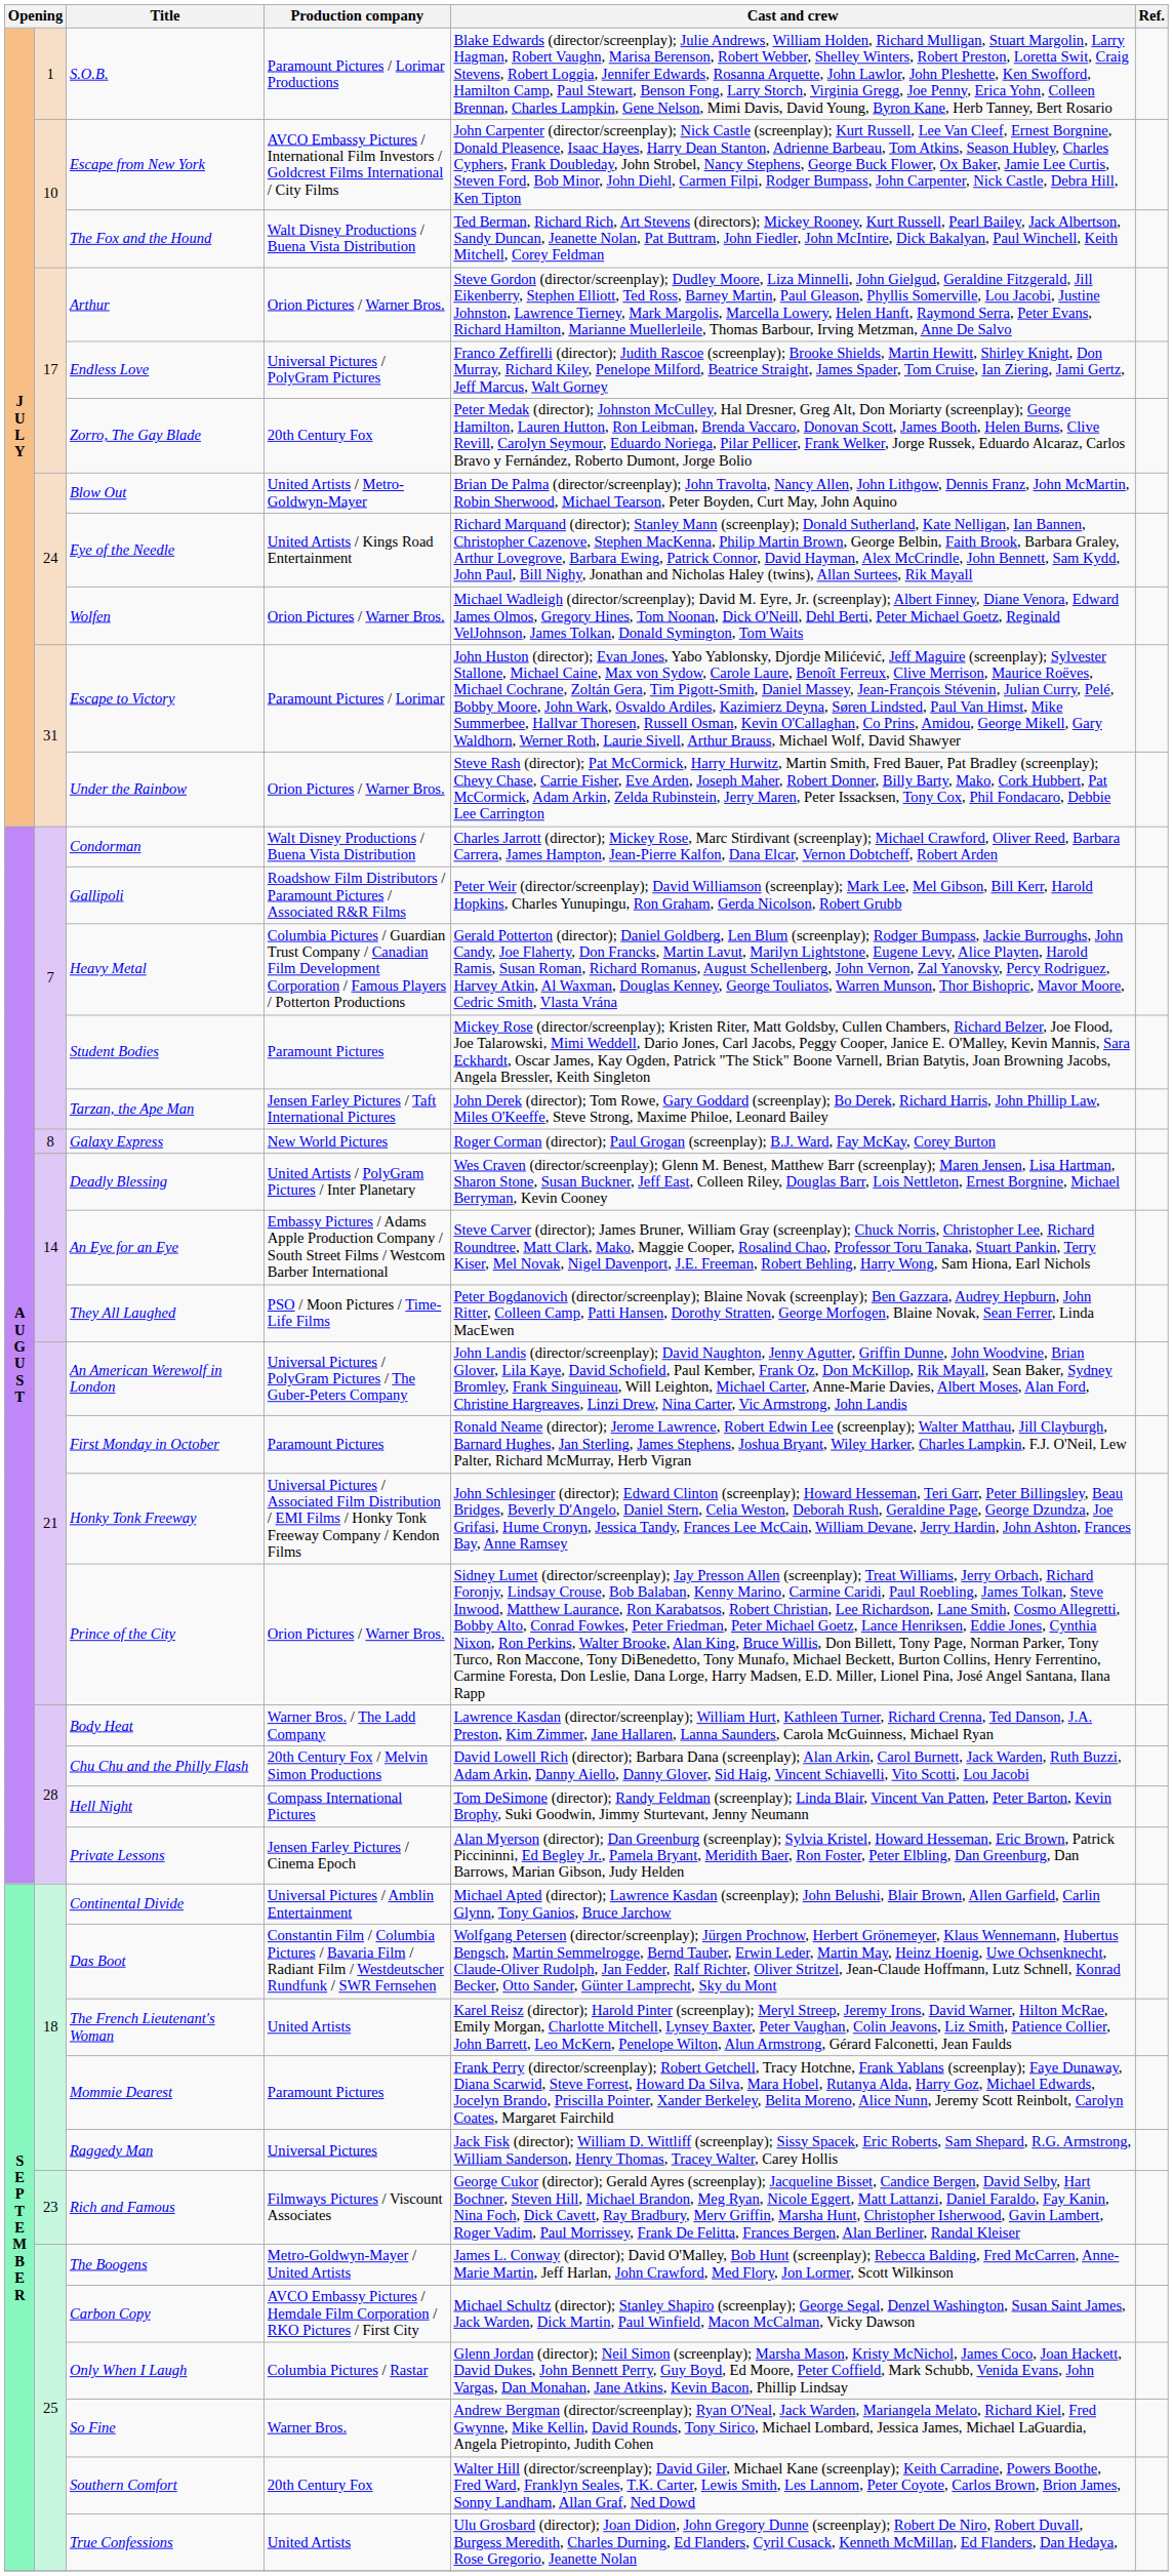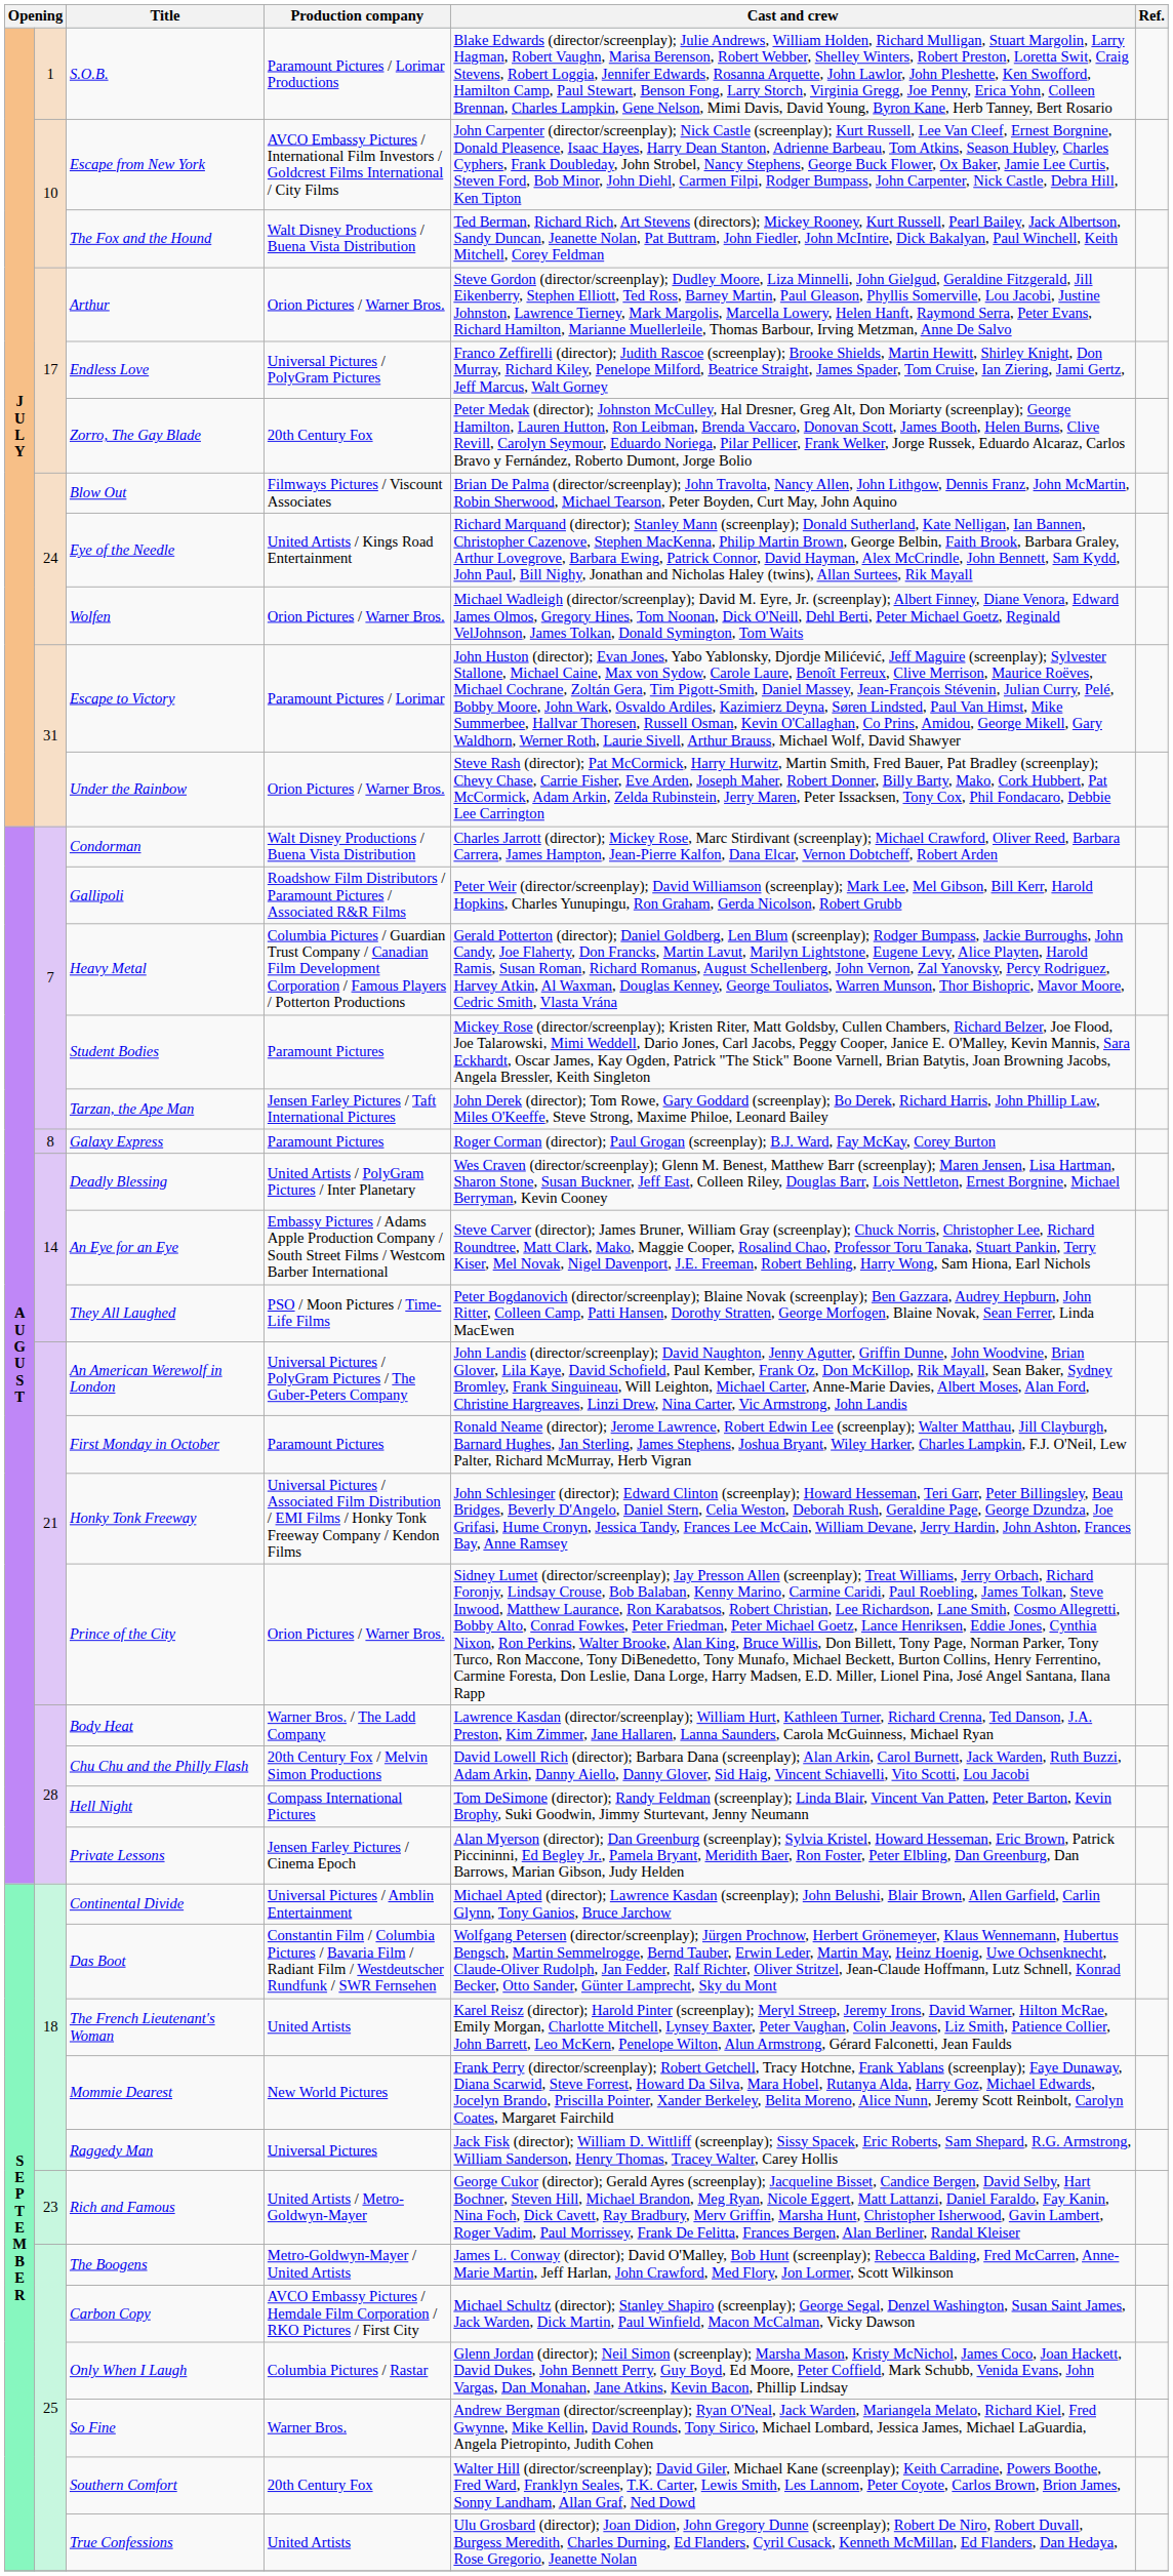Blow Out | Production company: United Artists / Metro-Goldwyn-Mayer -> Filmways Pictures / Viscount Associates
Galaxy Express | Production company: New World Pictures -> Paramount Pictures
Mommie Dearest | Production company: Paramount Pictures -> New World Pictures
Rich and Famous | Production company: Filmways Pictures / Viscount Associates -> United Artists / Metro-Goldwyn-Mayer
